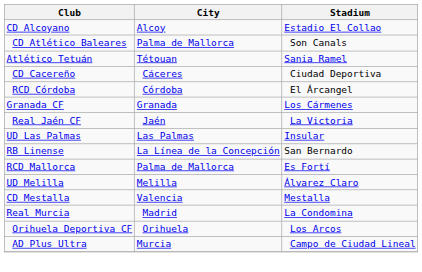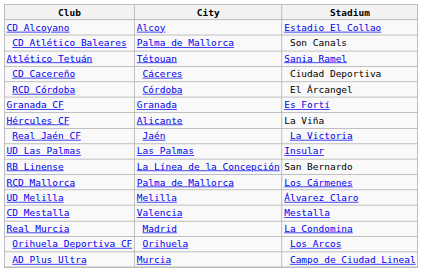Granada CF | Stadium: Los Cármenes -> Es Fortí
+ row: Hércules CF | Alicante | La Viña
RCD Mallorca | Stadium: Es Fortí -> Los Cármenes
